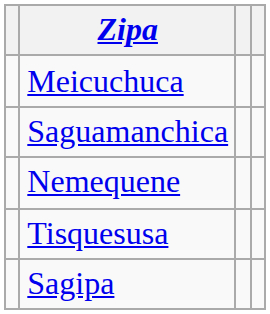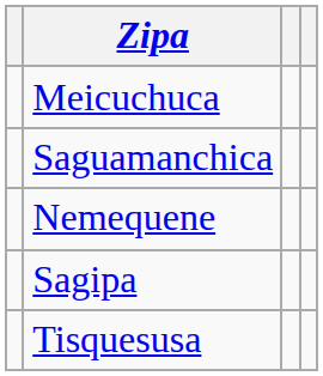rows swapped: Tisquesusa <-> Sagipa
